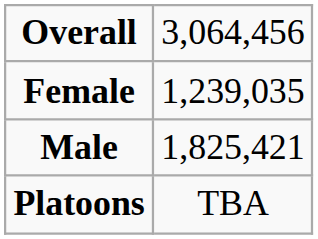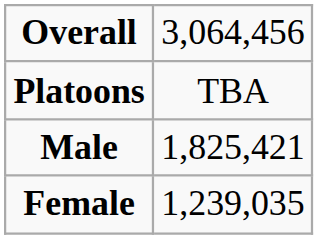rows swapped: Platoons <-> Female
